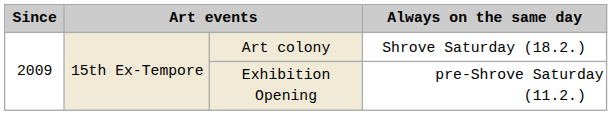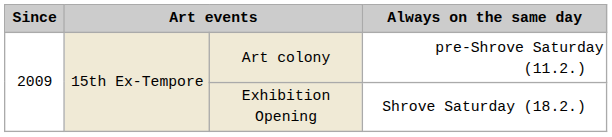Art colony | Always on the same day: Shrove Saturday (18.2.) -> pre-Shrove Saturday (11.2.)
Exhibition Opening | Always on the same day: pre-Shrove Saturday (11.2.) -> Shrove Saturday (18.2.)
